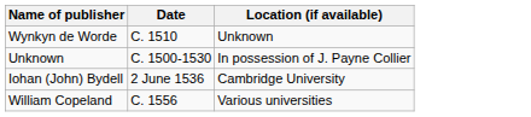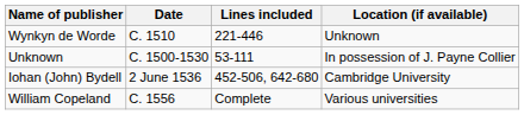+ column: Lines included | 221-446 | 53-111 | 452-506, 642-680 | Complete
